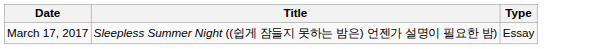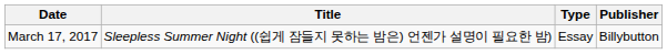+ column: Publisher | Billybutton
